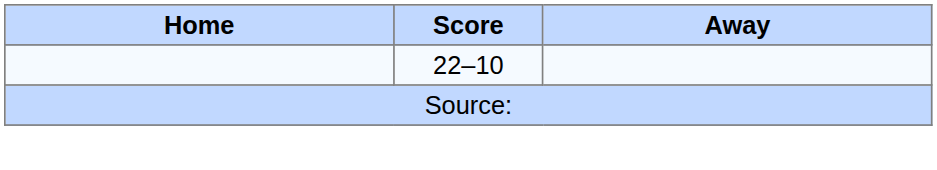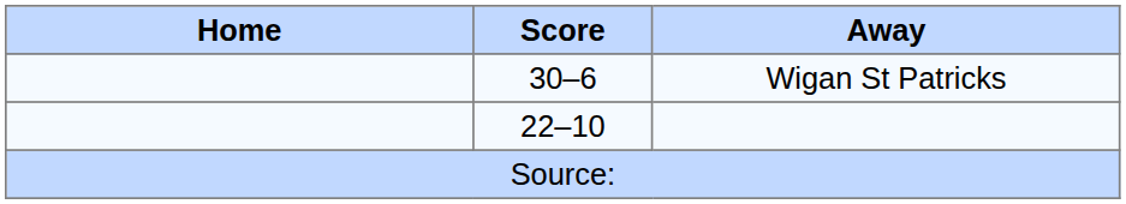+ row: 30–6 | Wigan St Patricks
